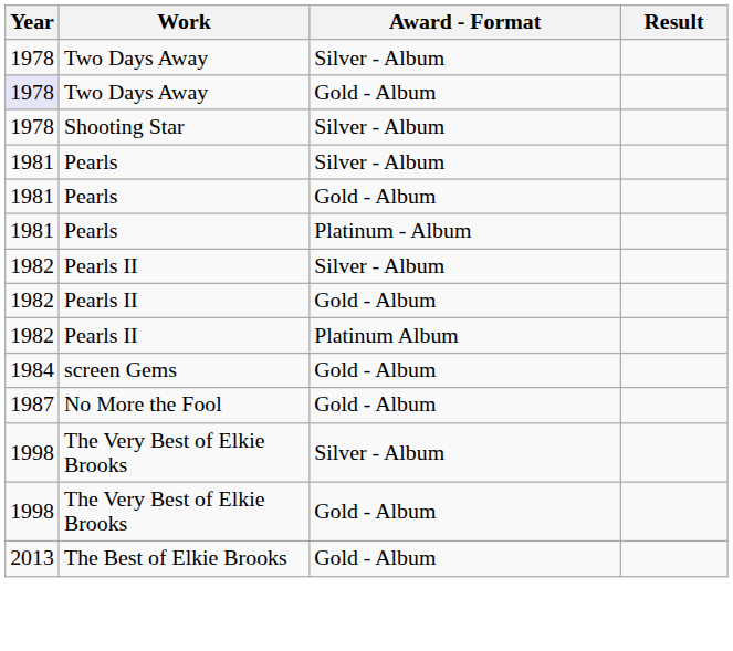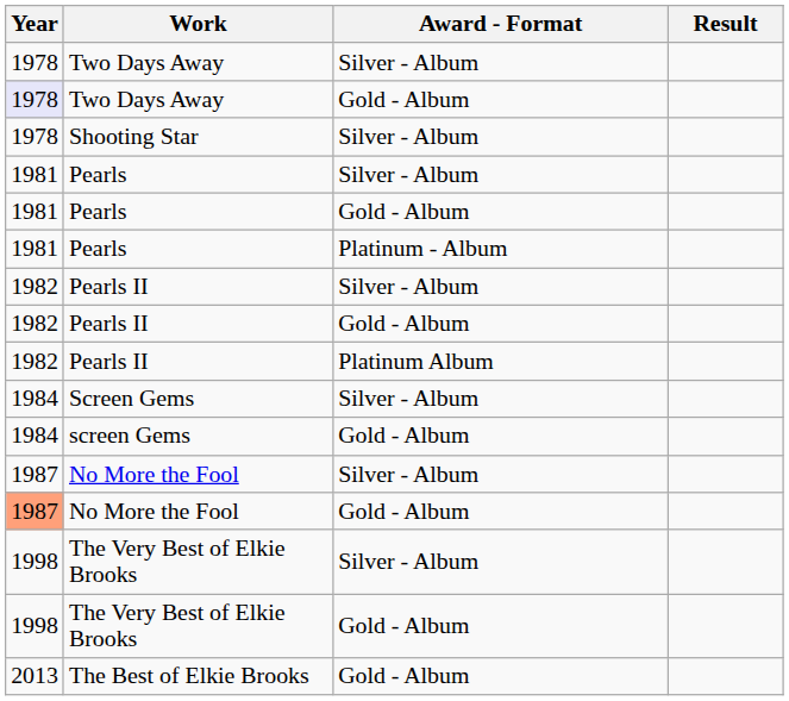+ row: 1984 | Screen Gems | Silver - Album
+ row: 1987 | No More the Fool | Silver - Album
No More the Fool / Gold - Album | Year: no background -> lightsalmon background
